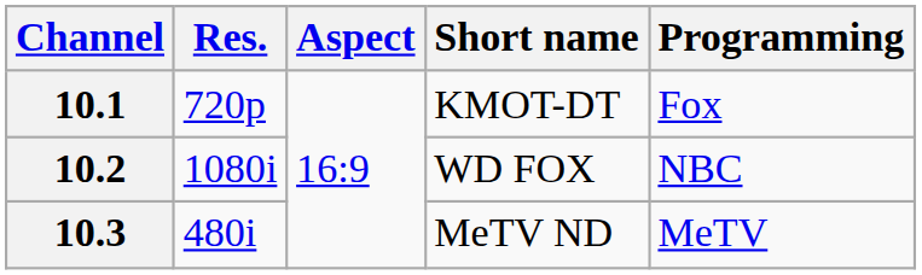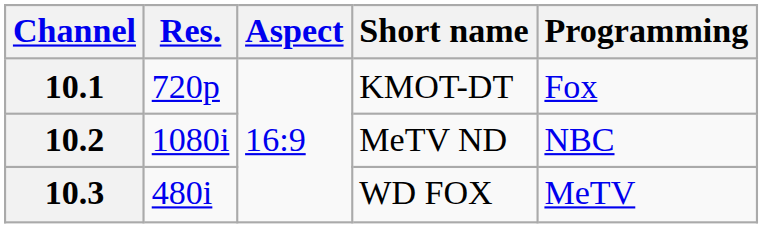10.2 | Short name: WD FOX -> MeTV ND
10.3 | Short name: MeTV ND -> WD FOX
